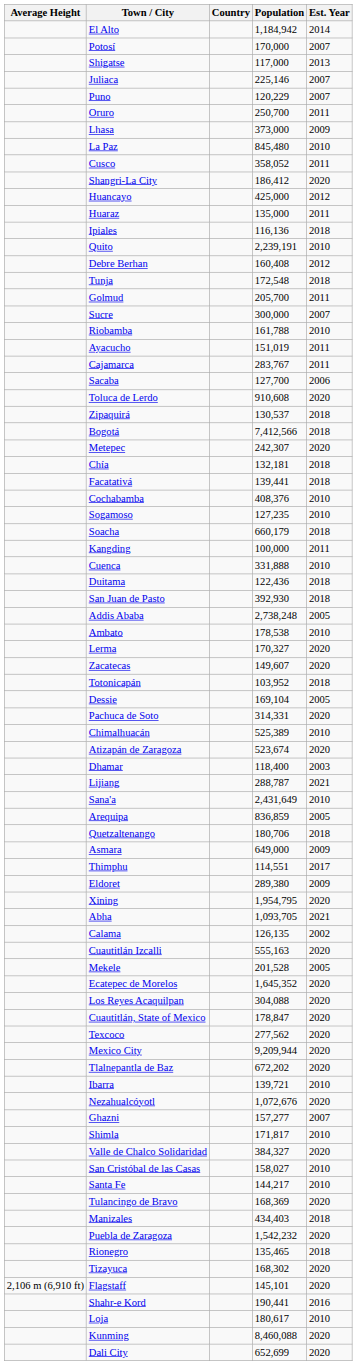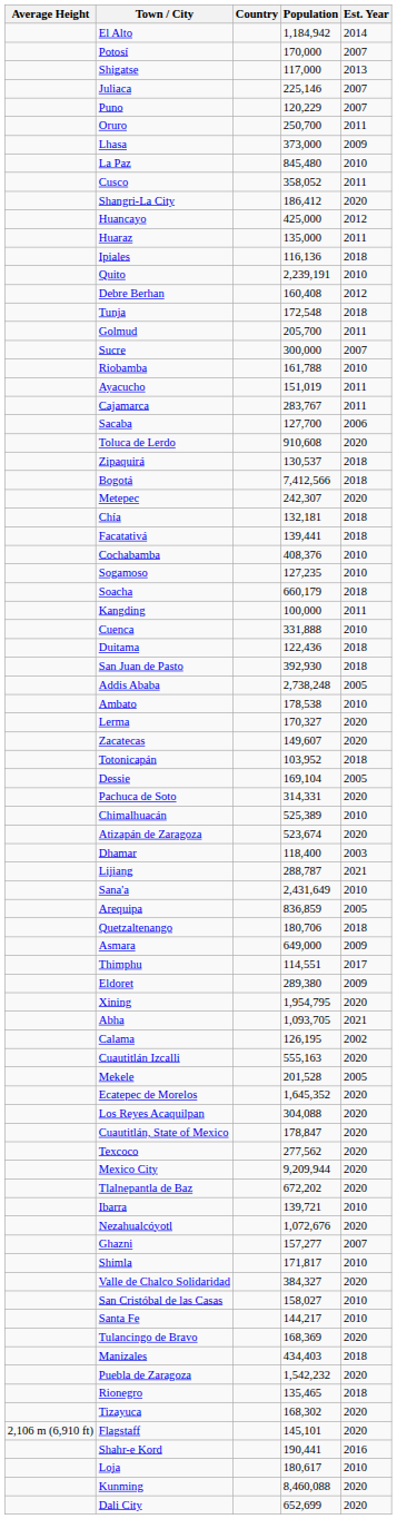Calama | Population: 126,135 -> 126,195
